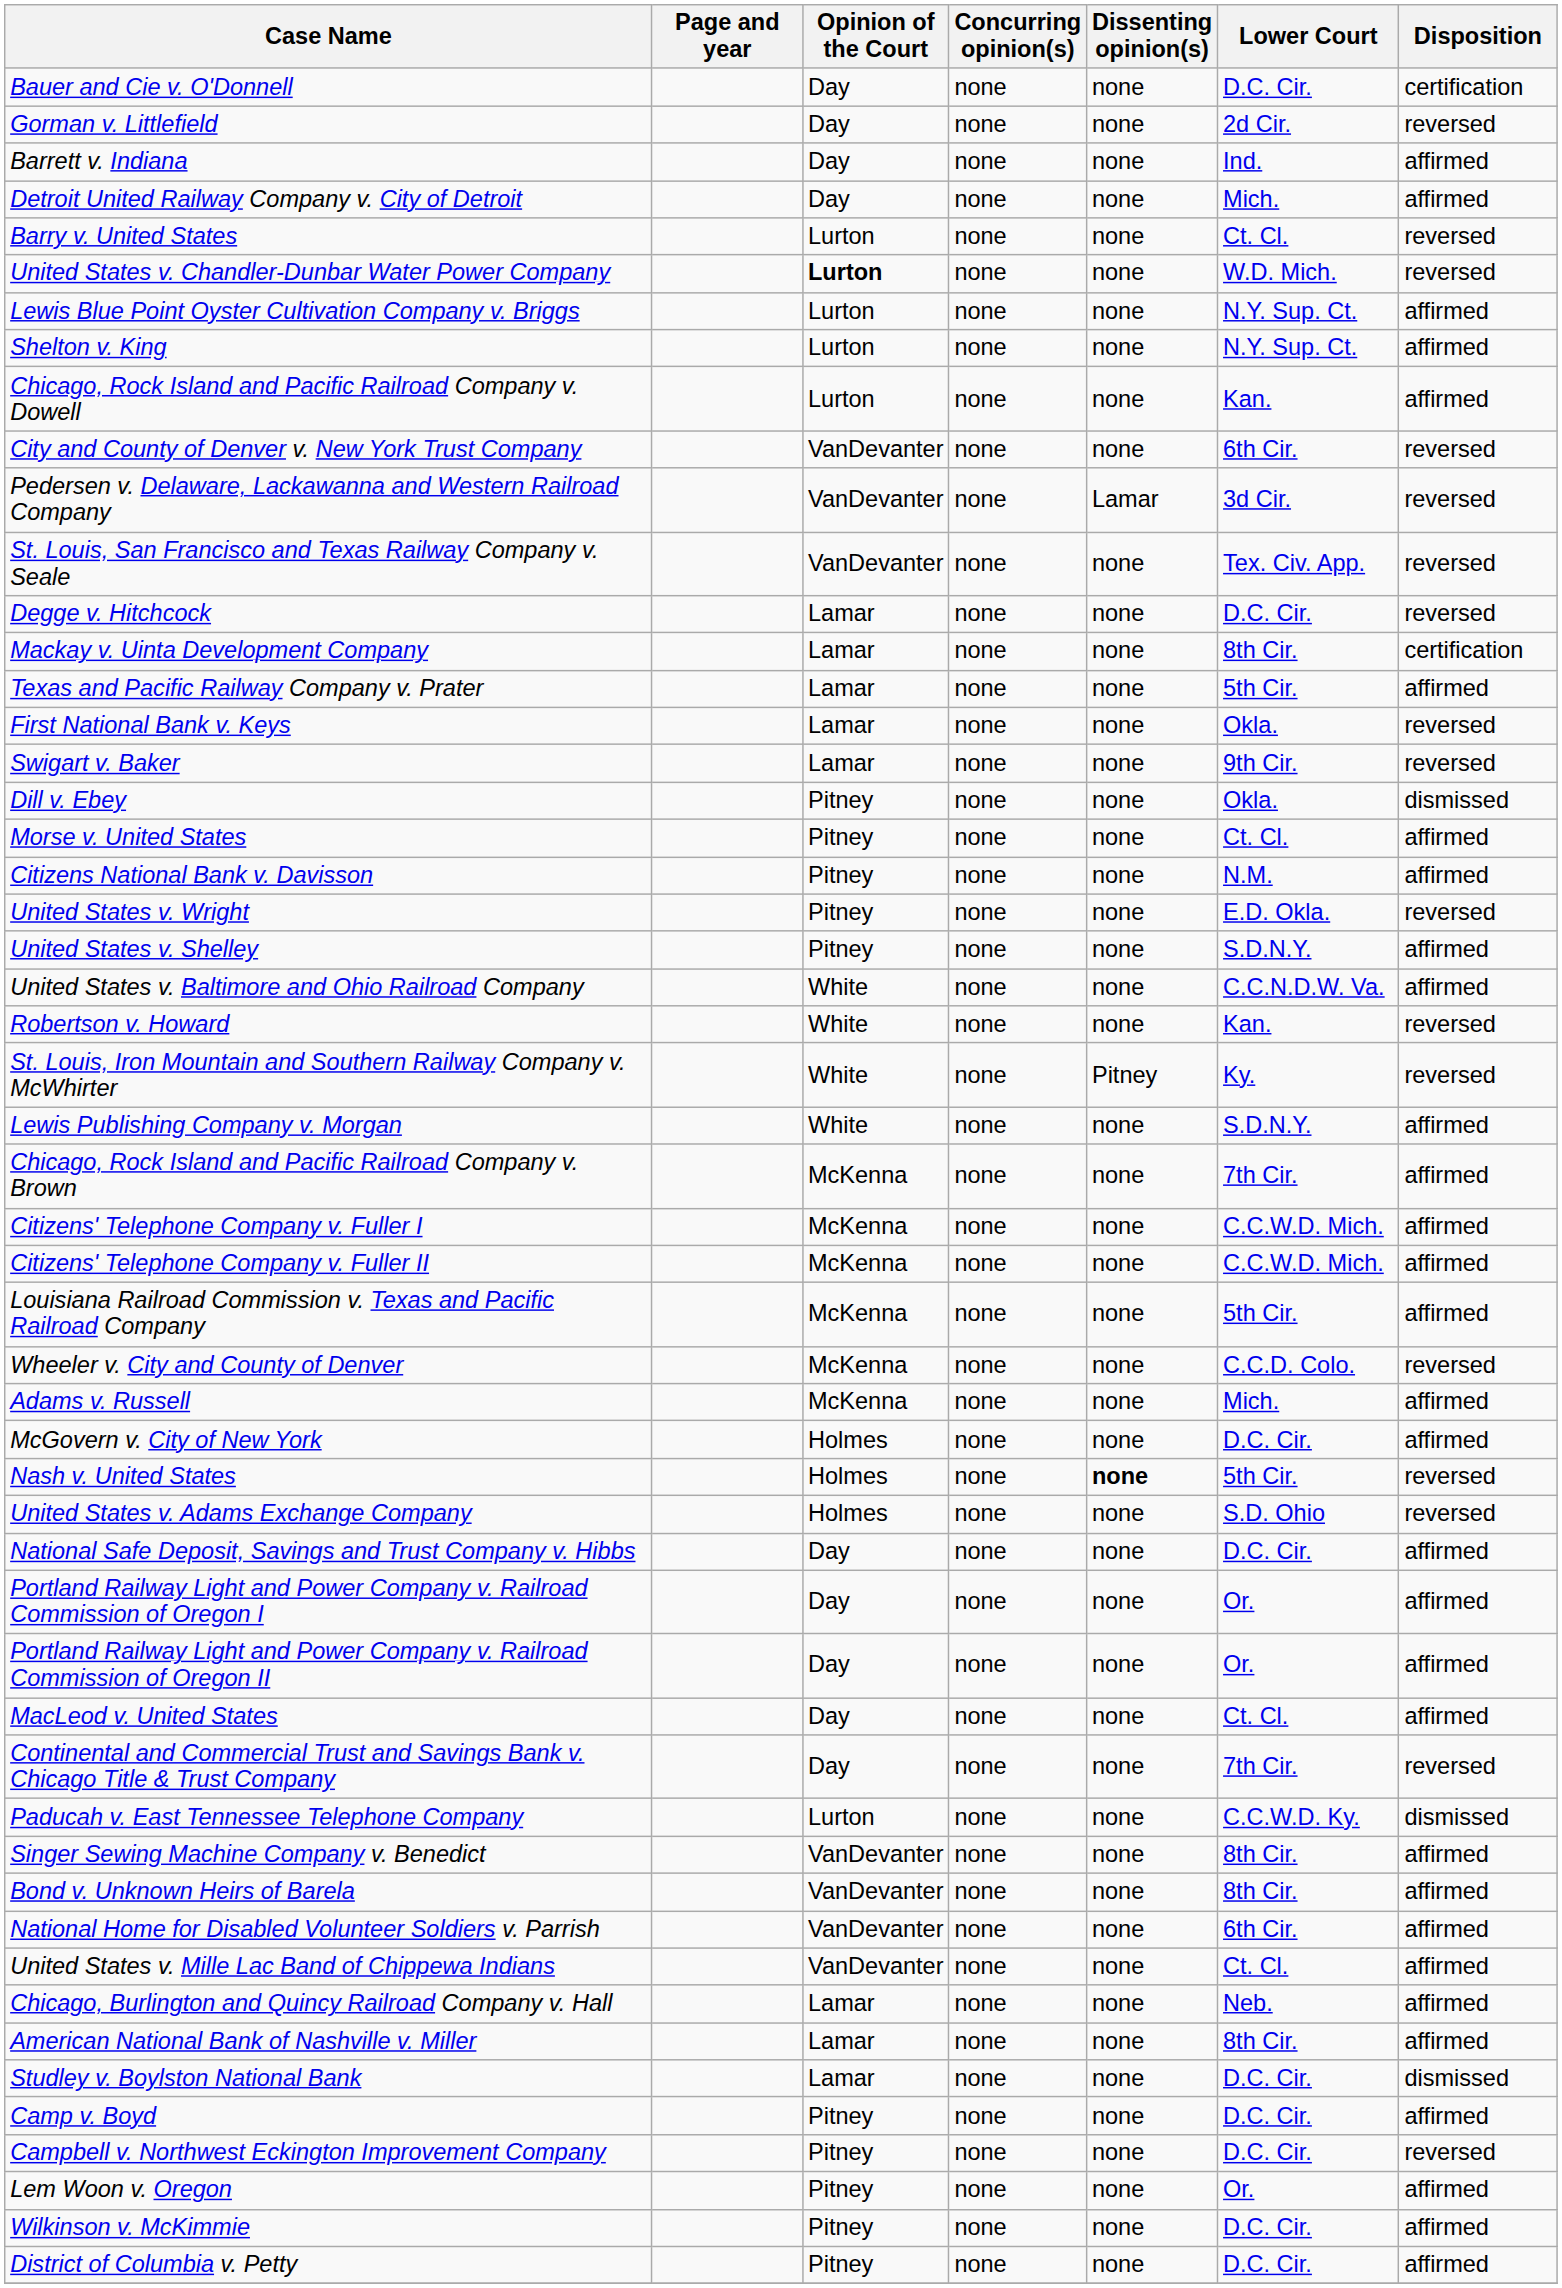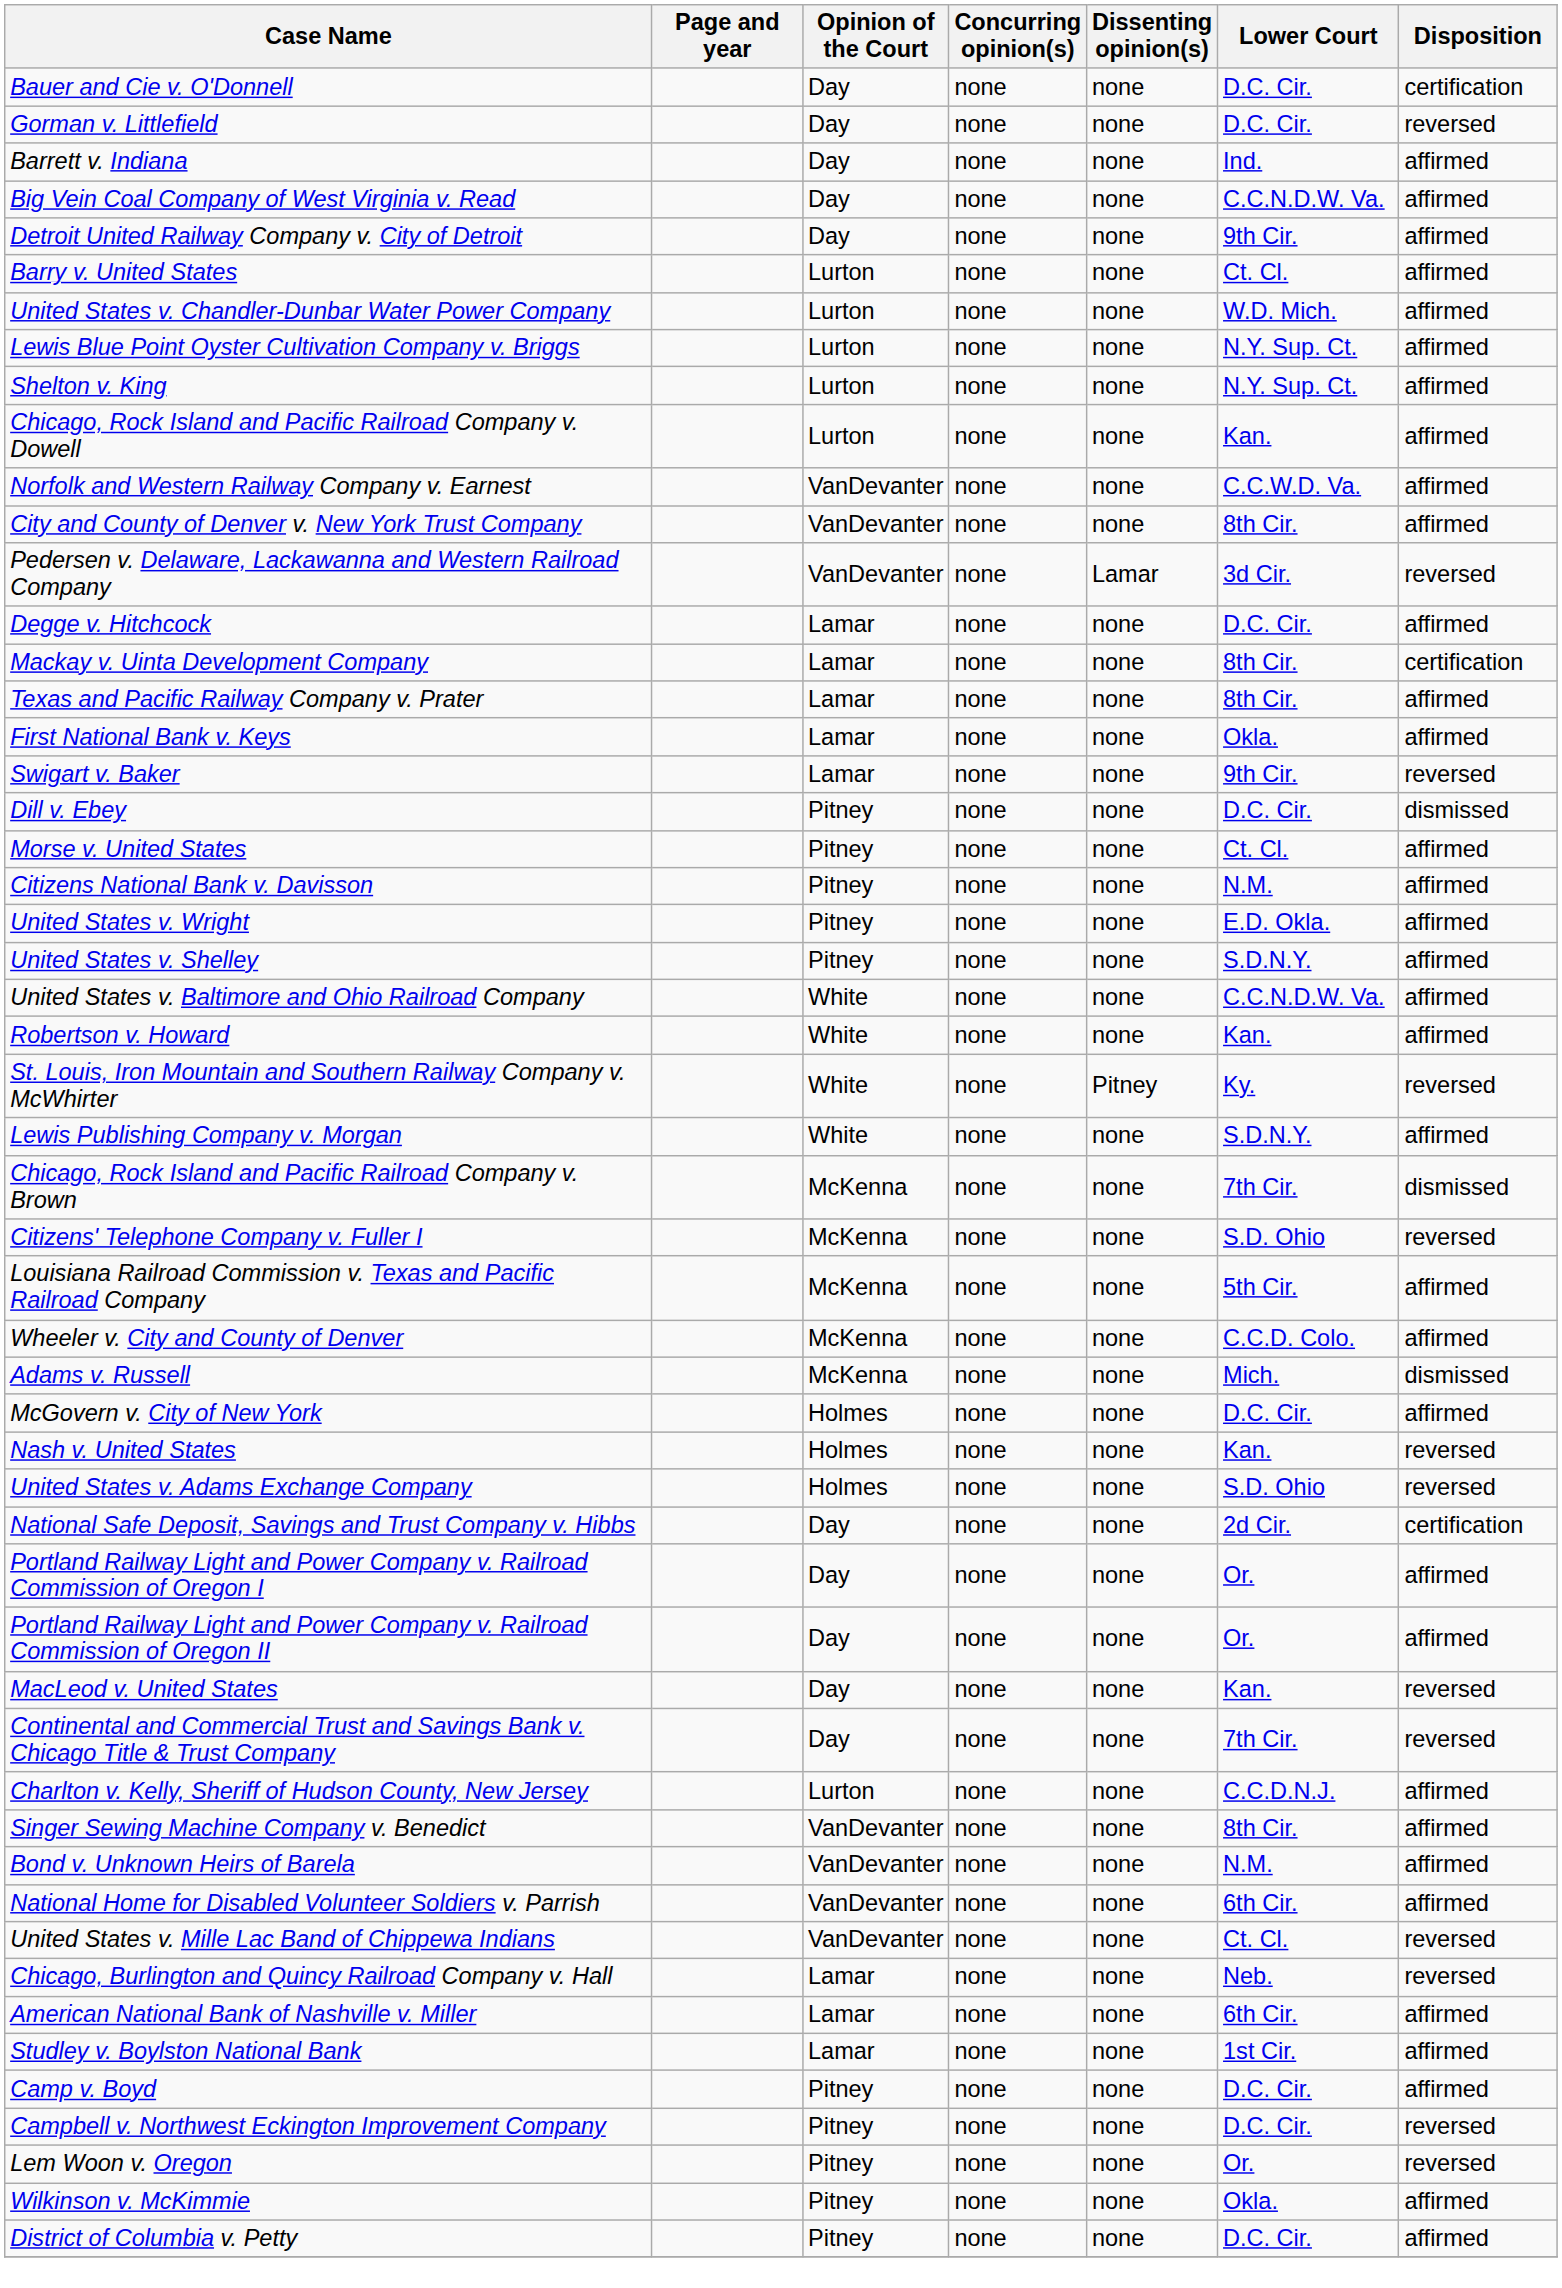Gorman v. Littlefield | Lower Court: 2d Cir. -> D.C. Cir.
+ row: Big Vein Coal Company of West Virginia v. Read | Day | none | none | C.C.N.D.W. Va. | affirmed
Detroit United Railway Company v. City of Detroit | Lower Court: Mich. -> 9th Cir.
Barry v. United States | Disposition: reversed -> affirmed
United States v. Chandler-Dunbar Water Power Company | Opinion of the Court: bold -> normal
United States v. Chandler-Dunbar Water Power Company | Disposition: reversed -> affirmed
+ row: Norfolk and Western Railway Company v. Earnest | VanDevanter | none | none | C.C.W.D. Va. | affirmed
City and County of Denver v. New York Trust Company | Lower Court: 6th Cir. -> 8th Cir.
City and County of Denver v. New York Trust Company | Disposition: reversed -> affirmed
- row: St. Louis, San Francisco and Texas Railway Company v. Seale | VanDevanter | none | none | Tex. Civ. App. | reversed
Degge v. Hitchcock | Disposition: reversed -> affirmed
Texas and Pacific Railway Company v. Prater | Lower Court: 5th Cir. -> 8th Cir.
First National Bank v. Keys | Disposition: reversed -> affirmed
Dill v. Ebey | Lower Court: Okla. -> D.C. Cir.
United States v. Wright | Disposition: reversed -> affirmed
Robertson v. Howard | Disposition: reversed -> affirmed
Chicago, Rock Island and Pacific Railroad Company v. Brown | Disposition: affirmed -> dismissed
Citizens' Telephone Company v. Fuller I | Lower Court: C.C.W.D. Mich. -> S.D. Ohio
Citizens' Telephone Company v. Fuller I | Disposition: affirmed -> reversed
- row: Citizens' Telephone Company v. Fuller II | McKenna | none | none | C.C.W.D. Mich. | affirmed
Wheeler v. City and County of Denver | Disposition: reversed -> affirmed
Adams v. Russell | Disposition: affirmed -> dismissed
Nash v. United States | Dissenting opinion(s): bold -> normal
Nash v. United States | Lower Court: 5th Cir. -> Kan.
National Safe Deposit, Savings and Trust Company v. Hibbs | Lower Court: D.C. Cir. -> 2d Cir.
National Safe Deposit, Savings and Trust Company v. Hibbs | Disposition: affirmed -> certification
MacLeod v. United States | Lower Court: Ct. Cl. -> Kan.
MacLeod v. United States | Disposition: affirmed -> reversed
+ row: Charlton v. Kelly, Sheriff of Hudson County, New Jersey | Lurton | none | none | C.C.D.N.J. | affirmed
- row: Paducah v. East Tennessee Telephone Company | Lurton | none | none | C.C.W.D. Ky. | dismissed
Bond v. Unknown Heirs of Barela | Lower Court: 8th Cir. -> N.M.
United States v. Mille Lac Band of Chippewa Indians | Disposition: affirmed -> reversed
Chicago, Burlington and Quincy Railroad Company v. Hall | Disposition: affirmed -> reversed
American National Bank of Nashville v. Miller | Lower Court: 8th Cir. -> 6th Cir.
Studley v. Boylston National Bank | Lower Court: D.C. Cir. -> 1st Cir.
Studley v. Boylston National Bank | Disposition: dismissed -> affirmed
Lem Woon v. Oregon | Disposition: affirmed -> reversed
Wilkinson v. McKimmie | Lower Court: D.C. Cir. -> Okla.
